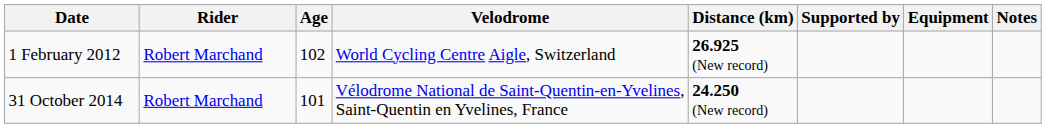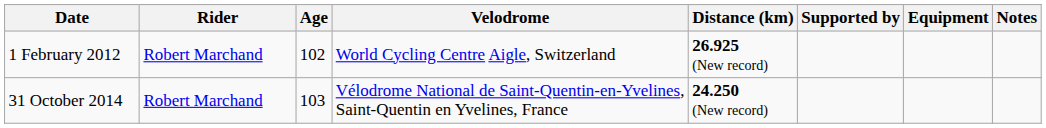31 October 2014 | Age: 101 -> 103
